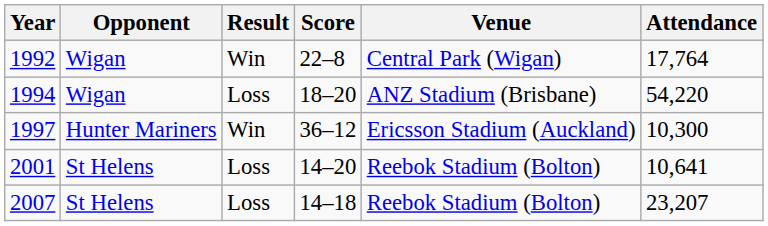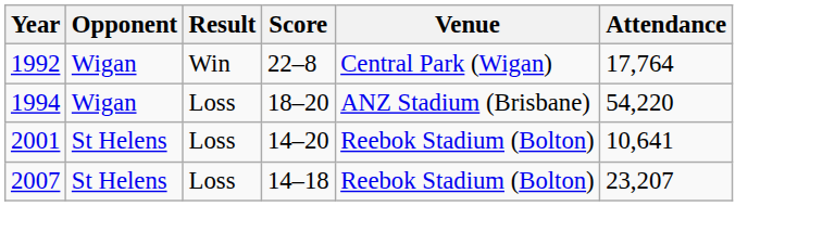- row: 1997 | Hunter Mariners | Win | 36–12 | Ericsson Stadium (Auckland) | 10,300
